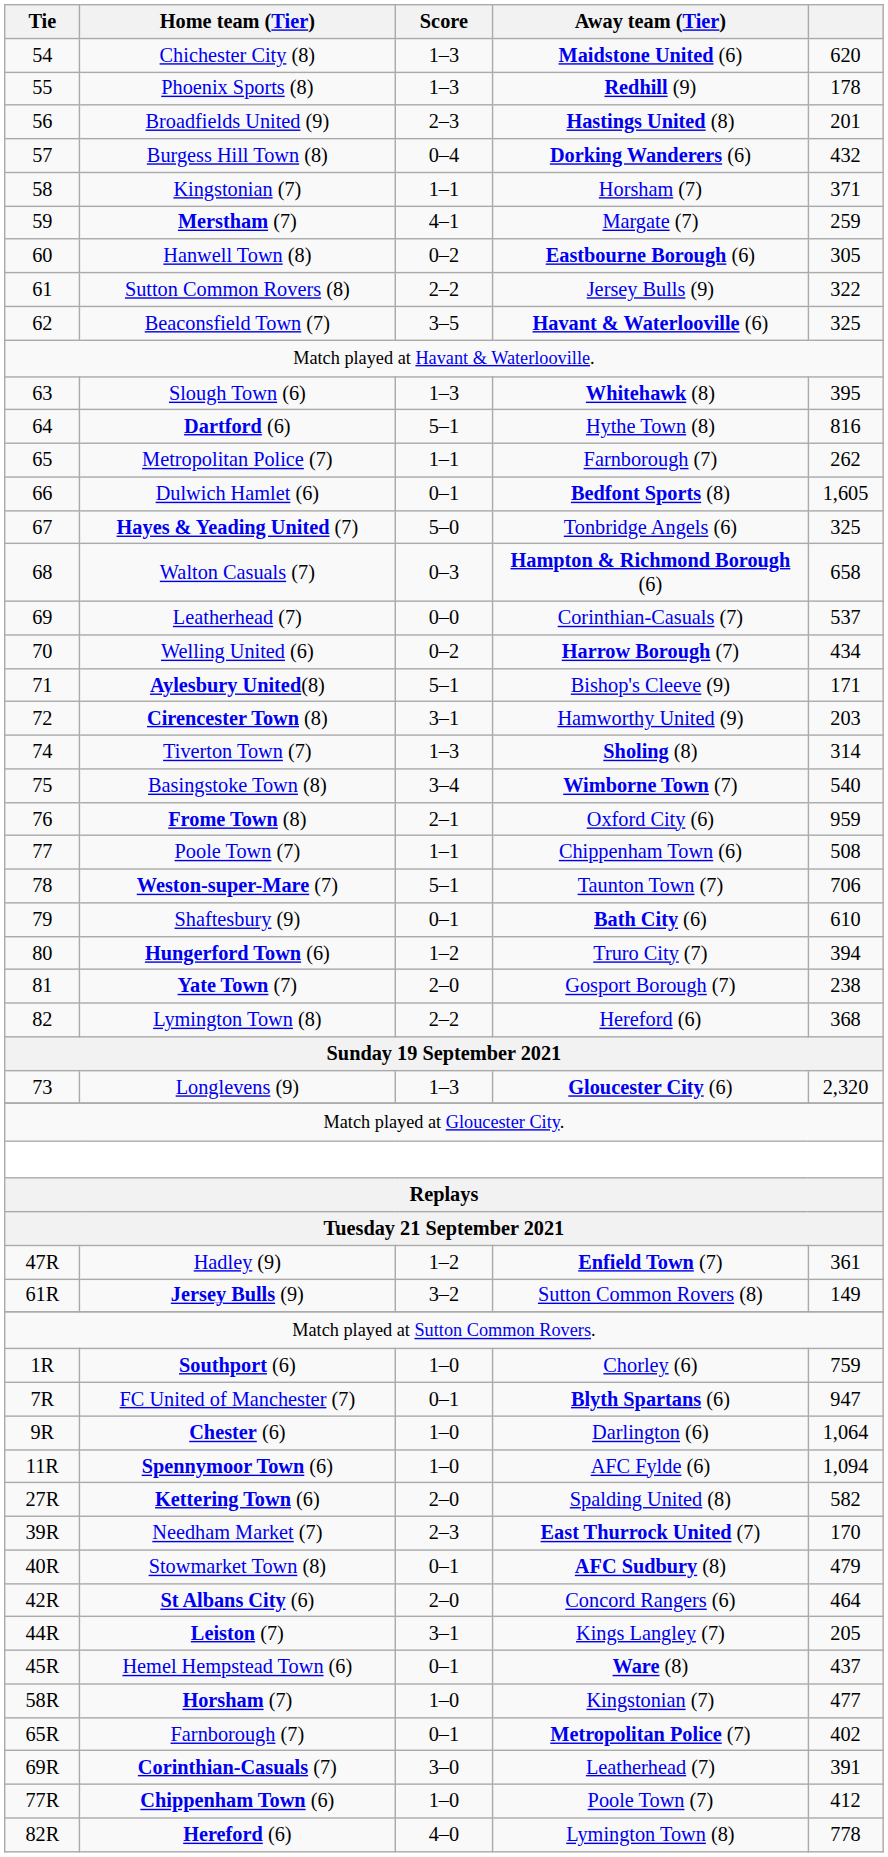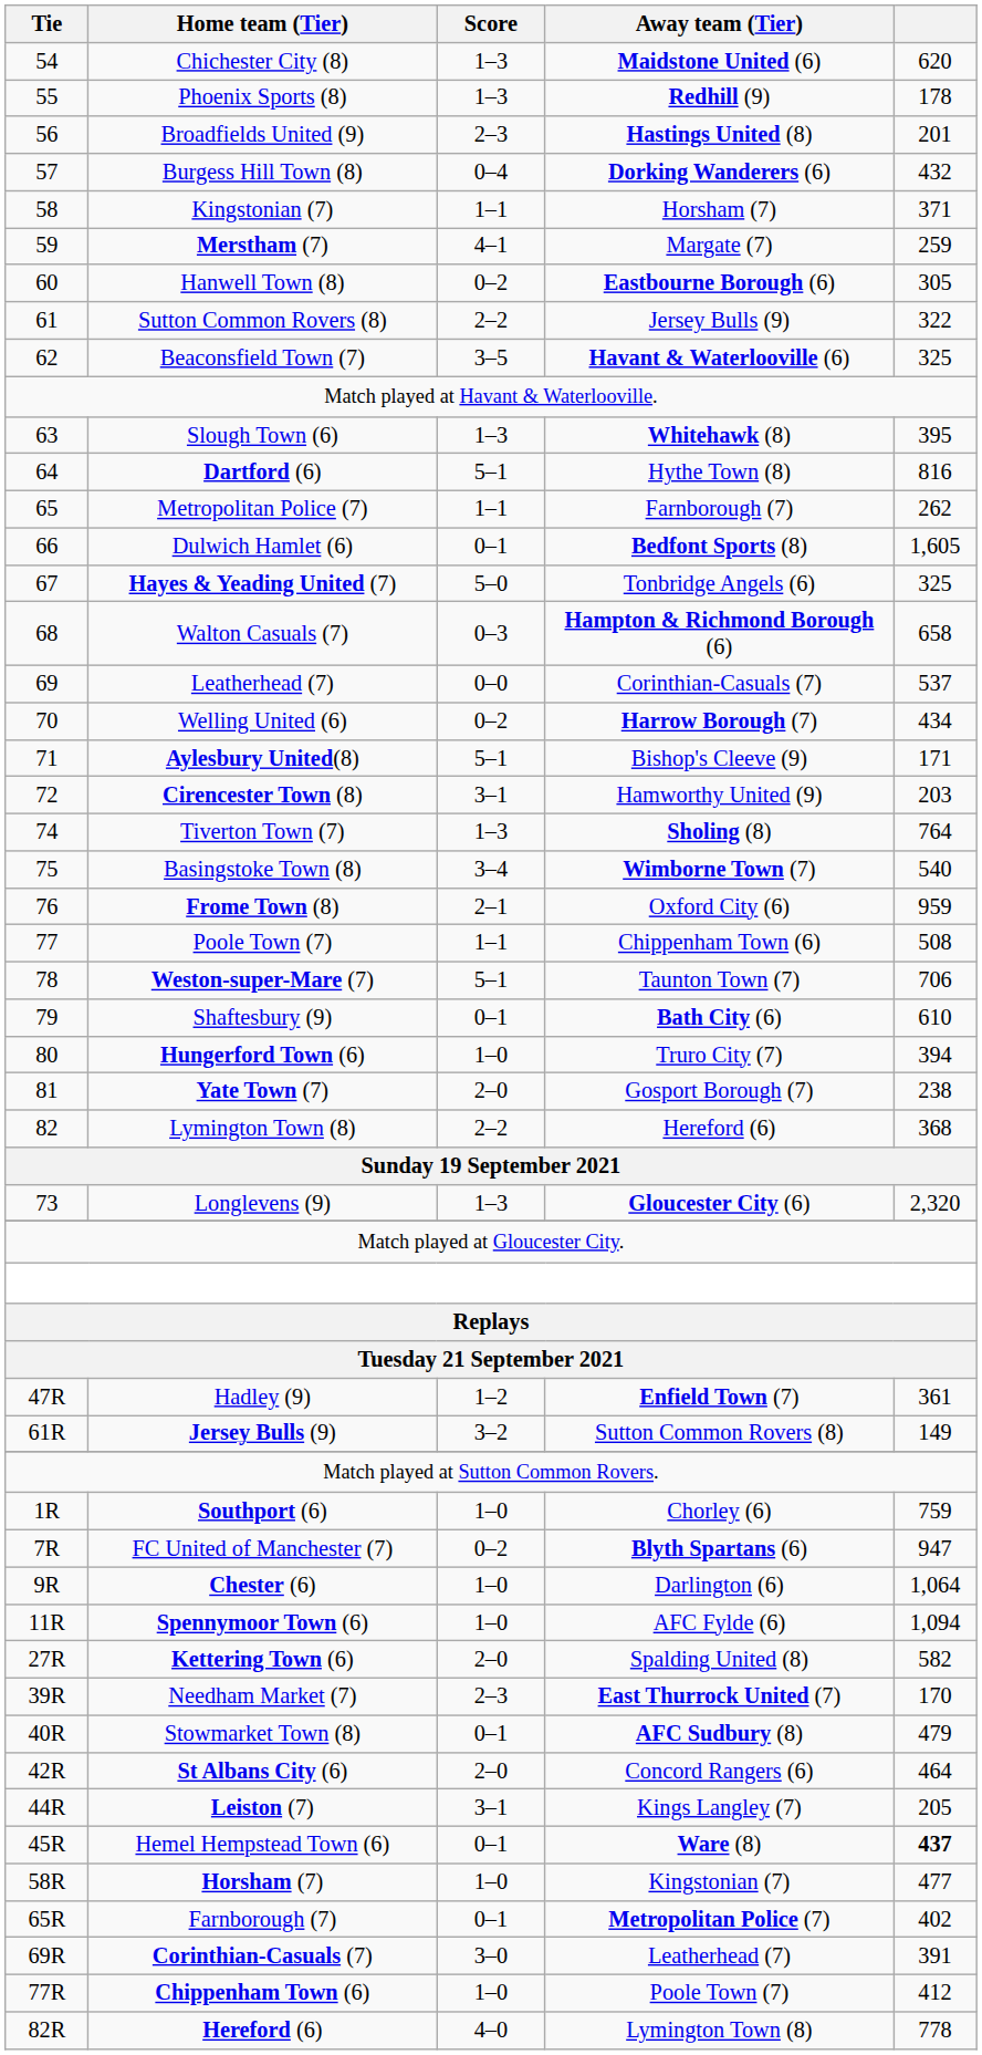Tiverton Town (7) | column 5: 314 -> 764
Hungerford Town (6) | Score: 1–2 -> 1–0
FC United of Manchester (7) | Score: 0–1 -> 0–2
Hemel Hempstead Town (6) | column 5: normal -> bold
